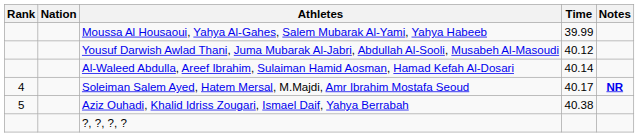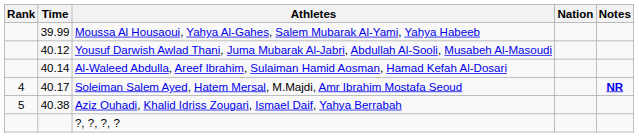columns swapped: Nation <-> Time
